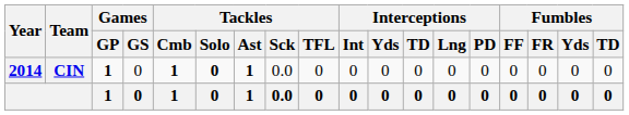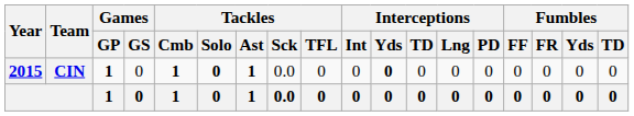CIN | Year: 2014 -> 2015
CIN | Interceptions / Yds: normal -> bold
